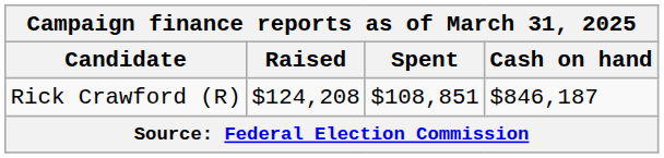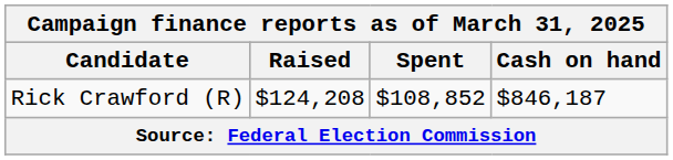Rick Crawford (R) | Spent: $108,851 -> $108,852
